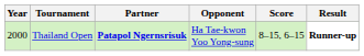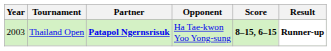Thailand Open | Year: 2000 -> 2003
Thailand Open | Score: normal -> bold
